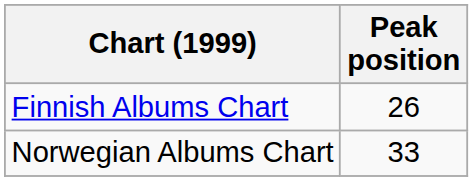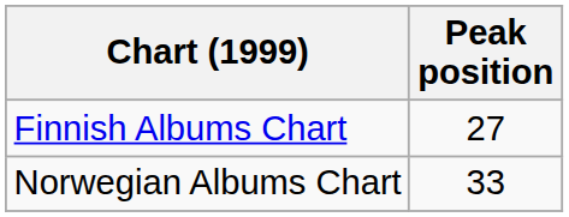Finnish Albums Chart | Peak position: 26 -> 27
